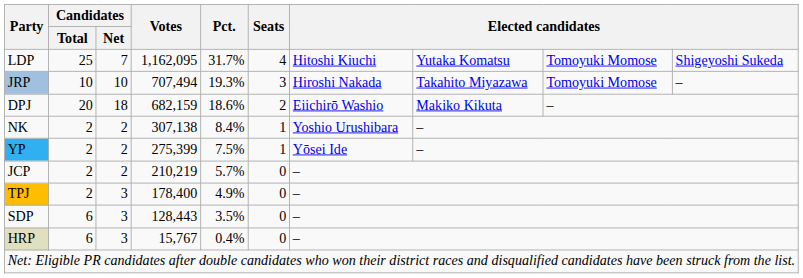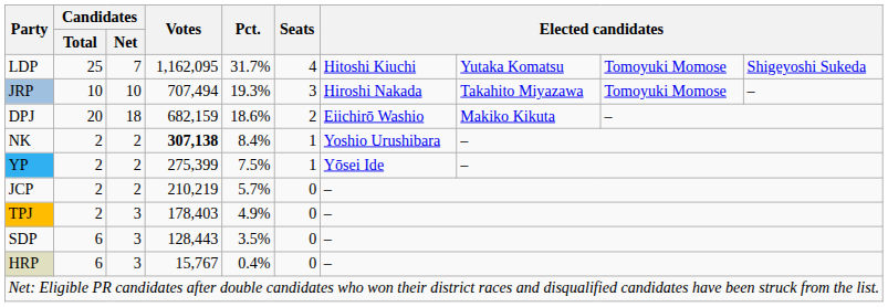NK | Votes: normal -> bold
TPJ | Votes: 178,400 -> 178,403
